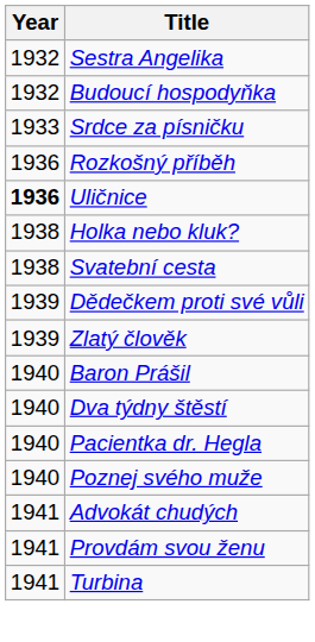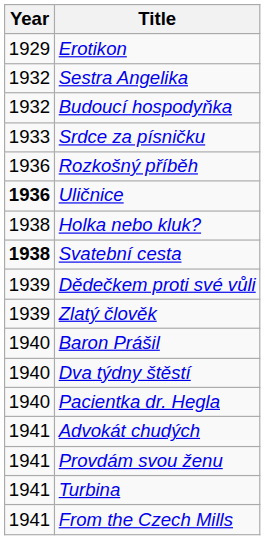+ row: 1929 | Erotikon
Svatební cesta | Year: normal -> bold
- row: 1940 | Poznej svého muže
+ row: 1941 | From the Czech Mills
